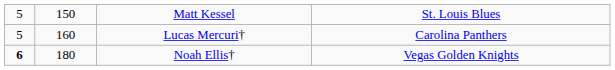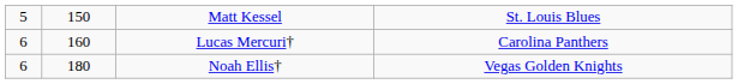Lucas Mercuri† | column 1: 5 -> 6
Noah Ellis† | column 1: bold -> normal
